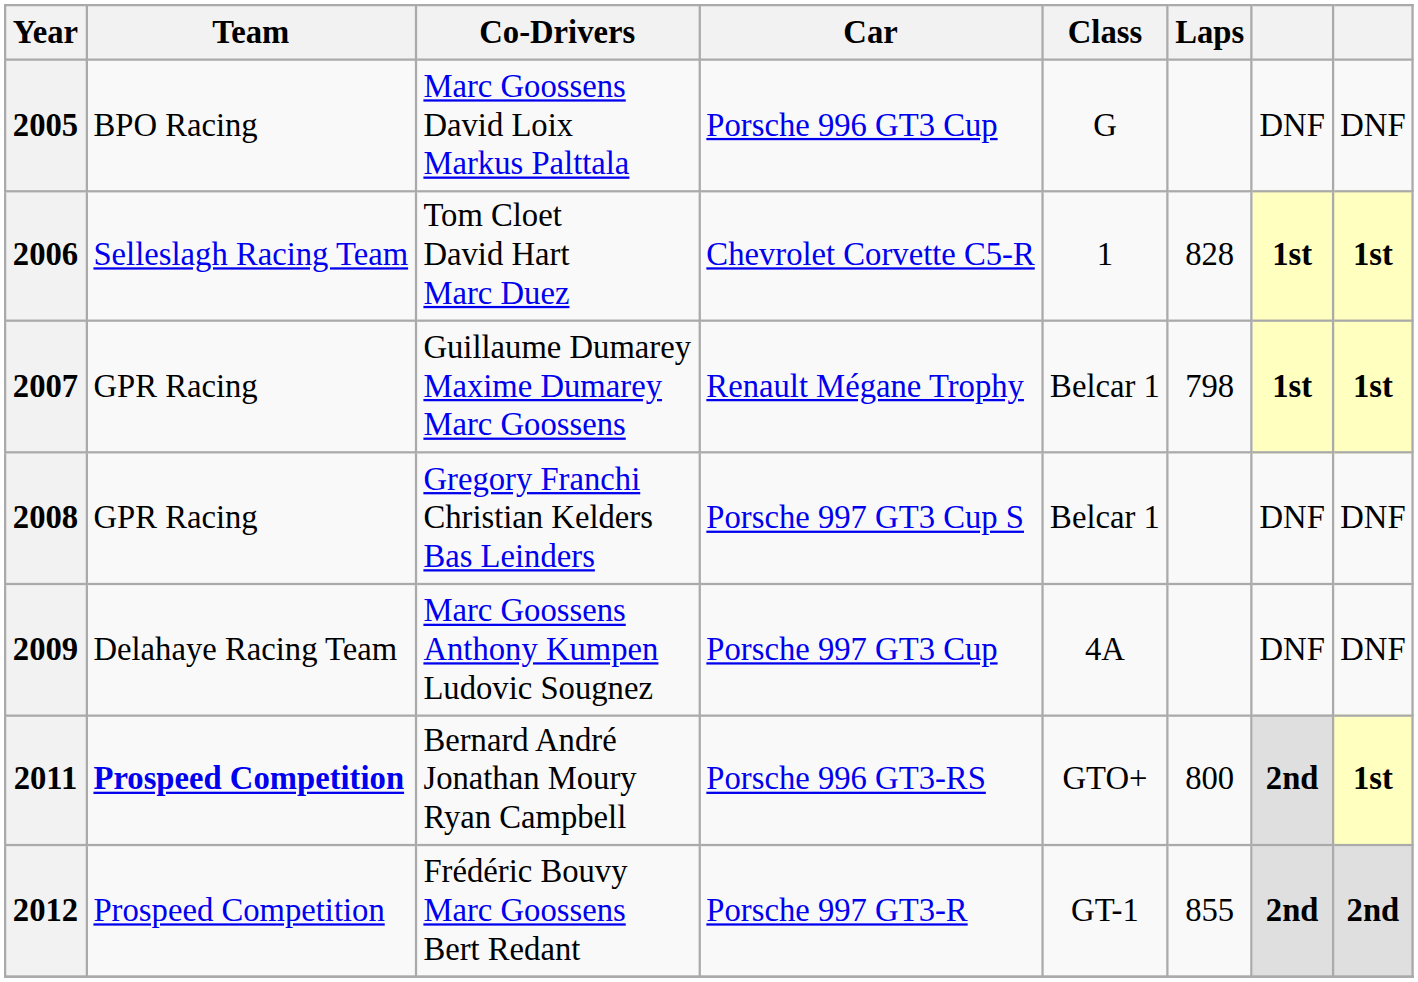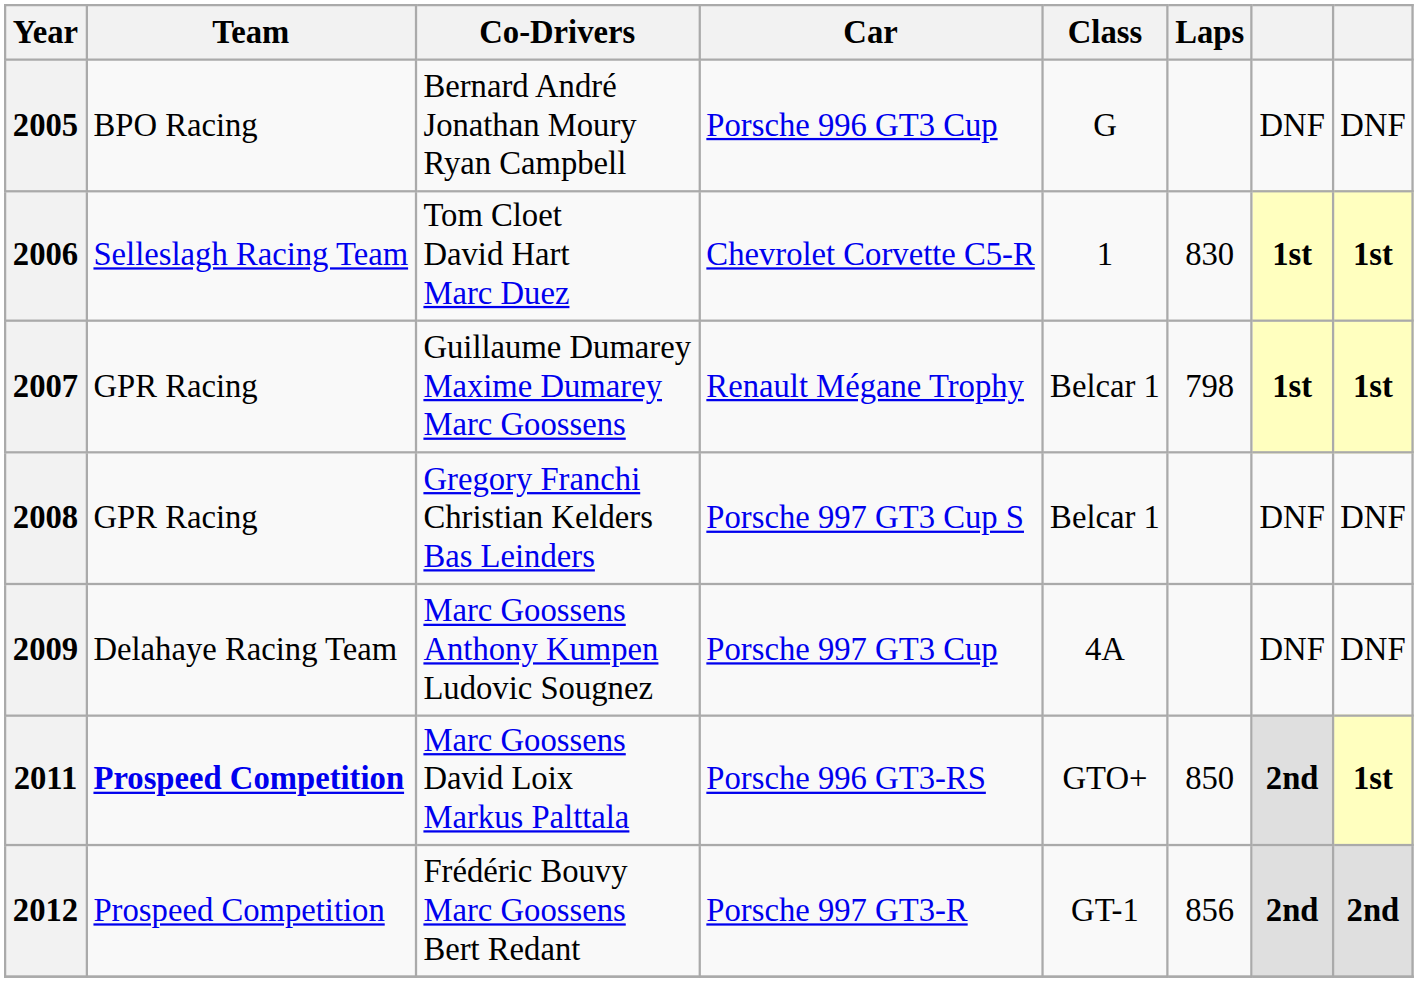2005 | Co-Drivers: Marc Goossens David Loix Markus Palttala -> Bernard André Jonathan Moury Ryan Campbell
2006 | Laps: 828 -> 830
2011 | Co-Drivers: Bernard André Jonathan Moury Ryan Campbell -> Marc Goossens David Loix Markus Palttala
2011 | Laps: 800 -> 850
2012 | Laps: 855 -> 856
